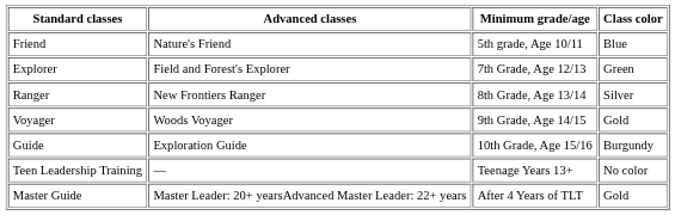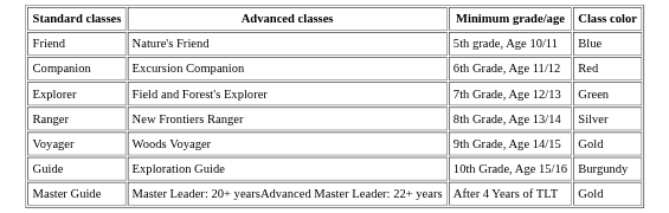+ row: Companion | Excursion Companion | 6th Grade, Age 11/12 | Red
- row: Teen Leadership Training | — | Teenage Years 13+ | No color
